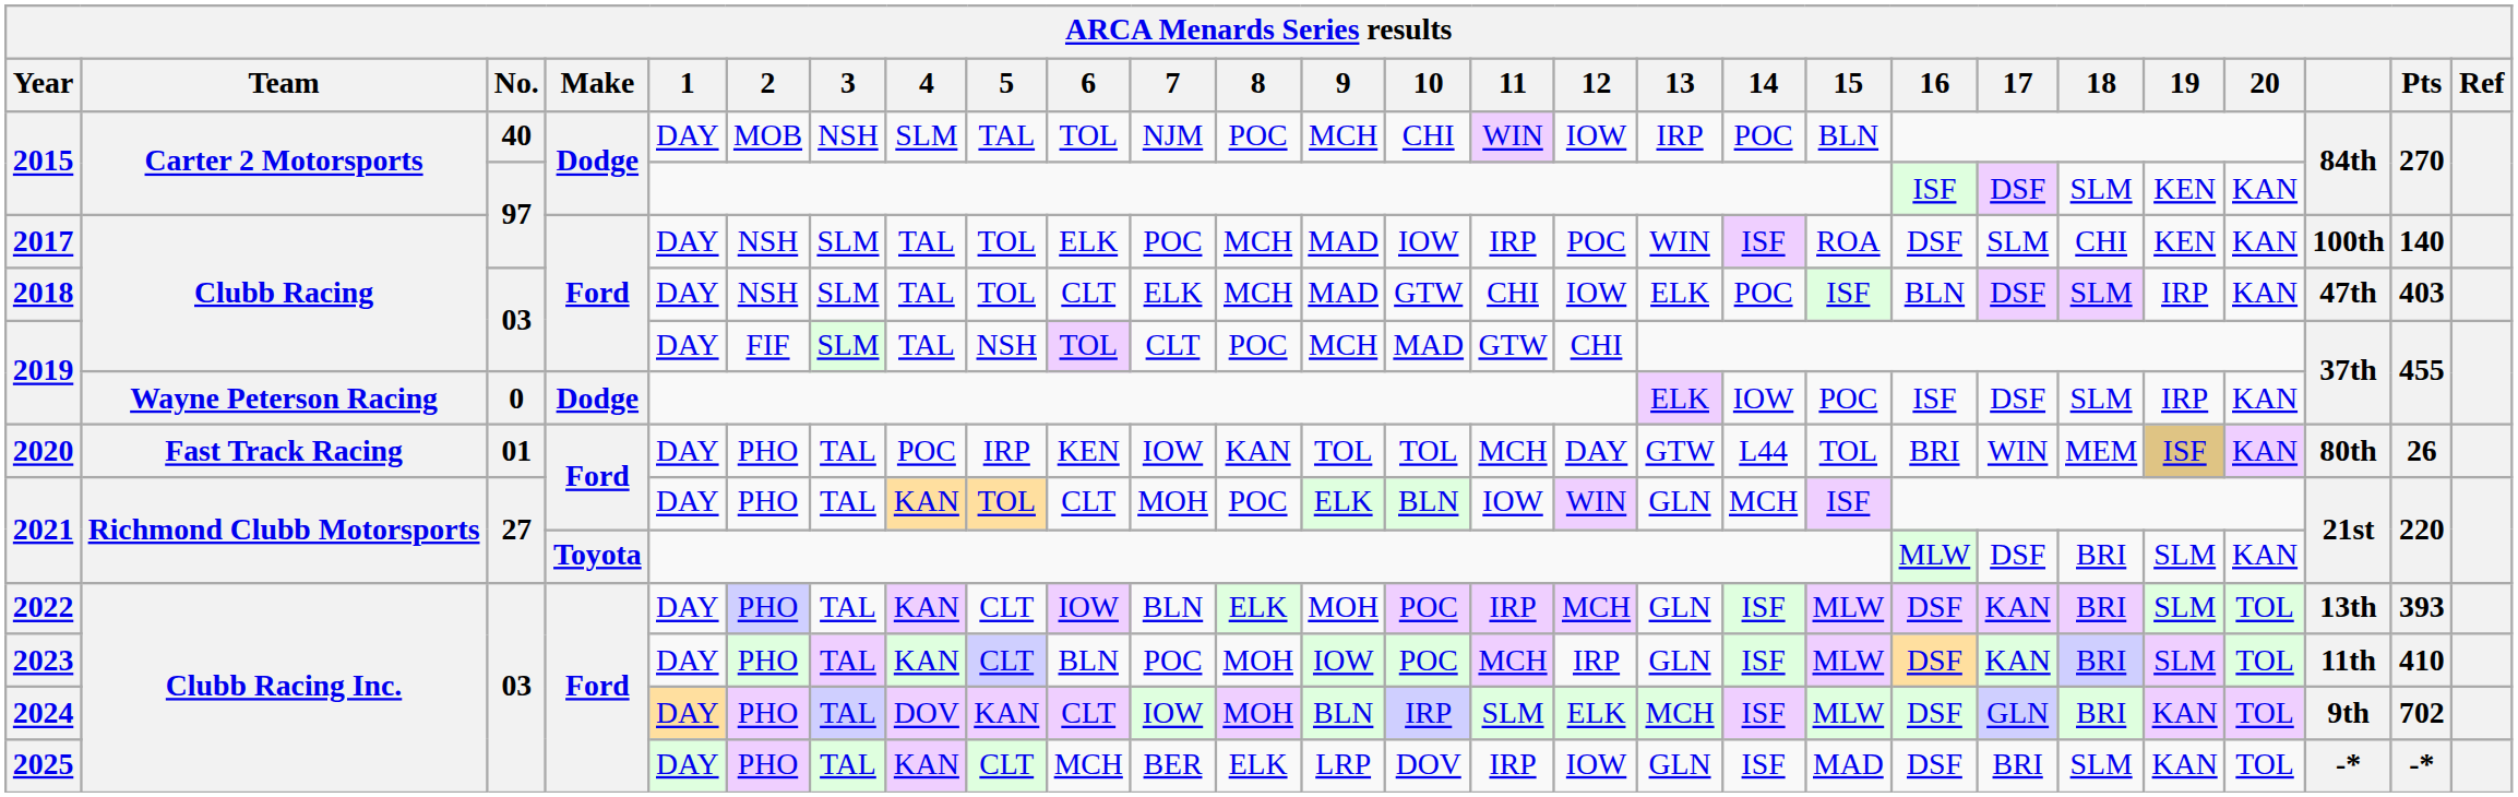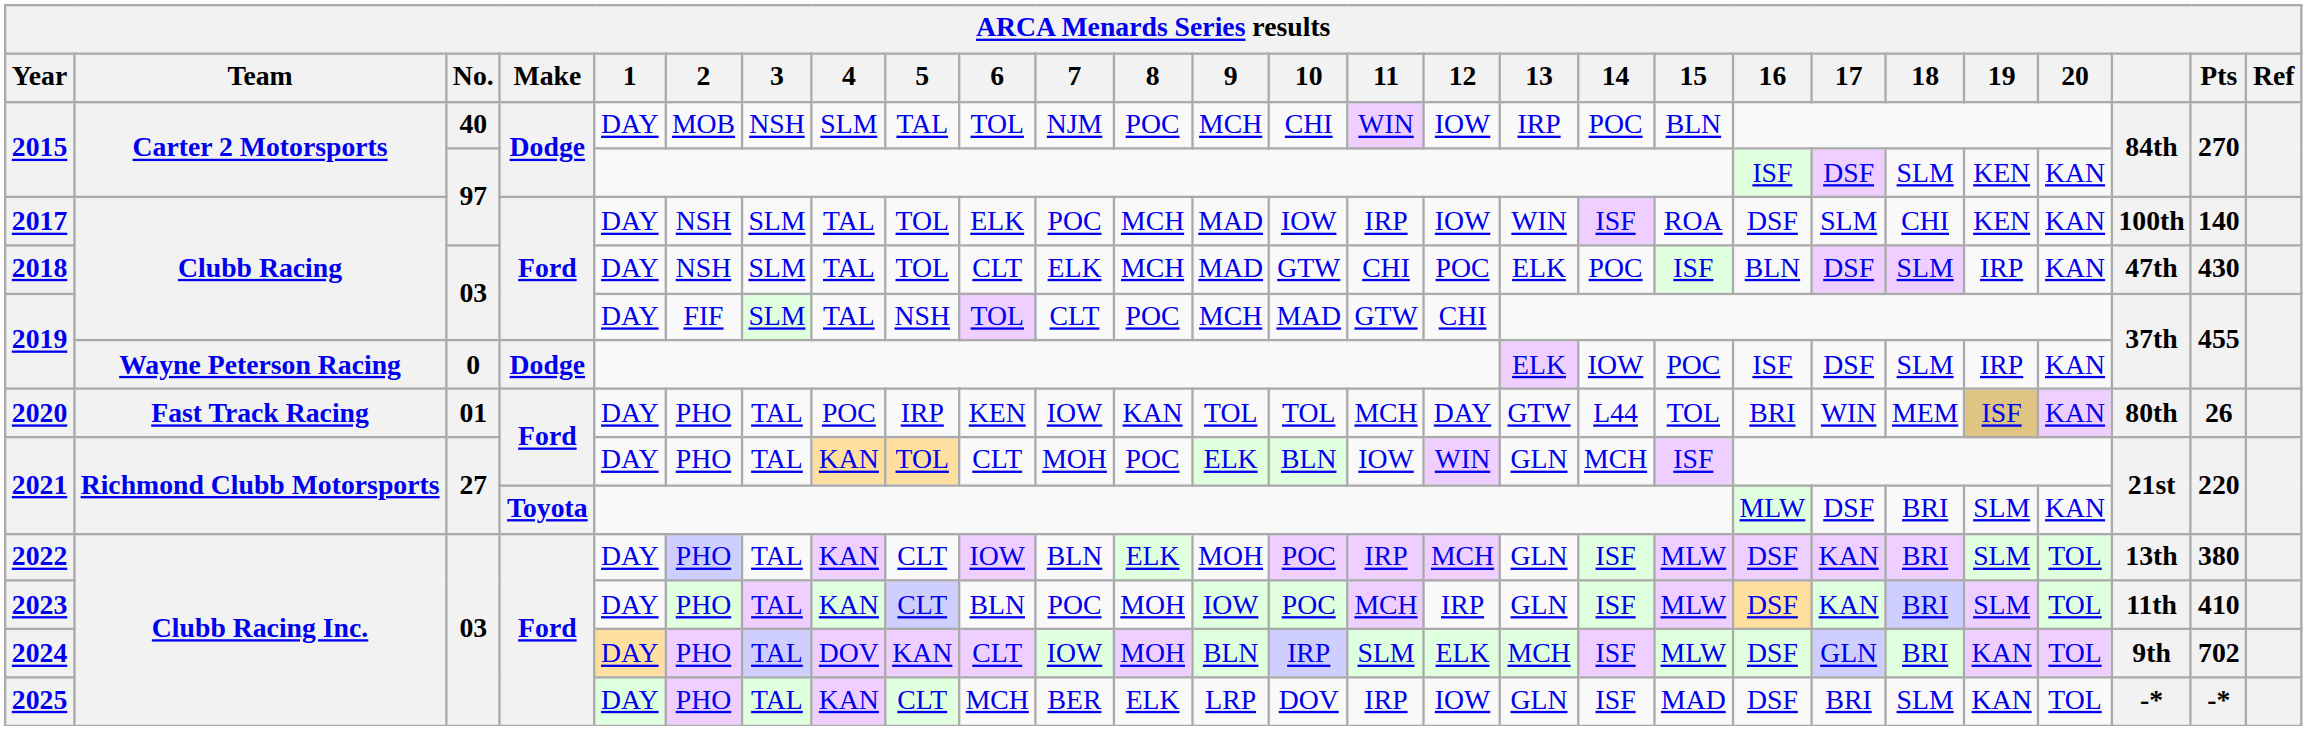2017 | 12: POC -> IOW
2018 | 12: IOW -> POC
2018 | Pts: 403 -> 430
2022 | Pts: 393 -> 380
